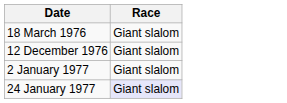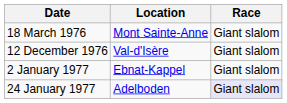+ column: Location | Mont Sainte-Anne | Val-d'Isère | Ebnat-Kappel | Adelboden
